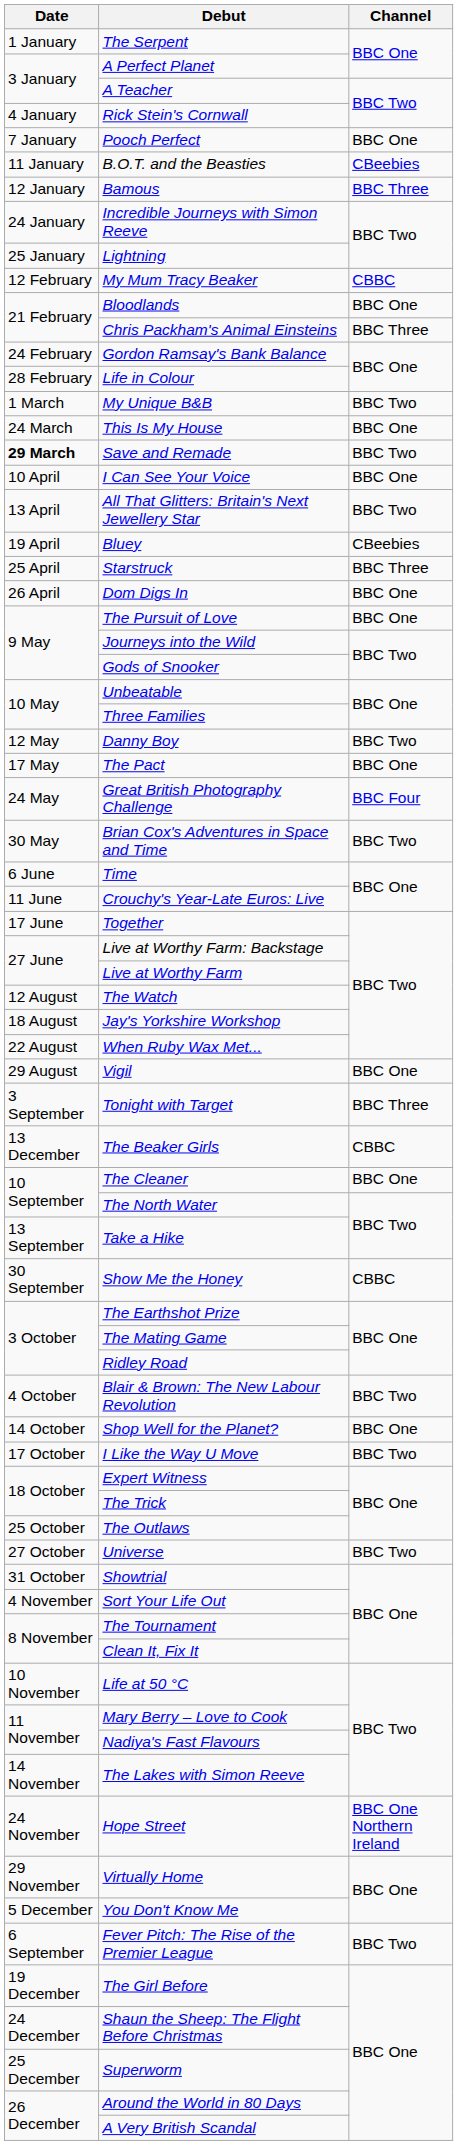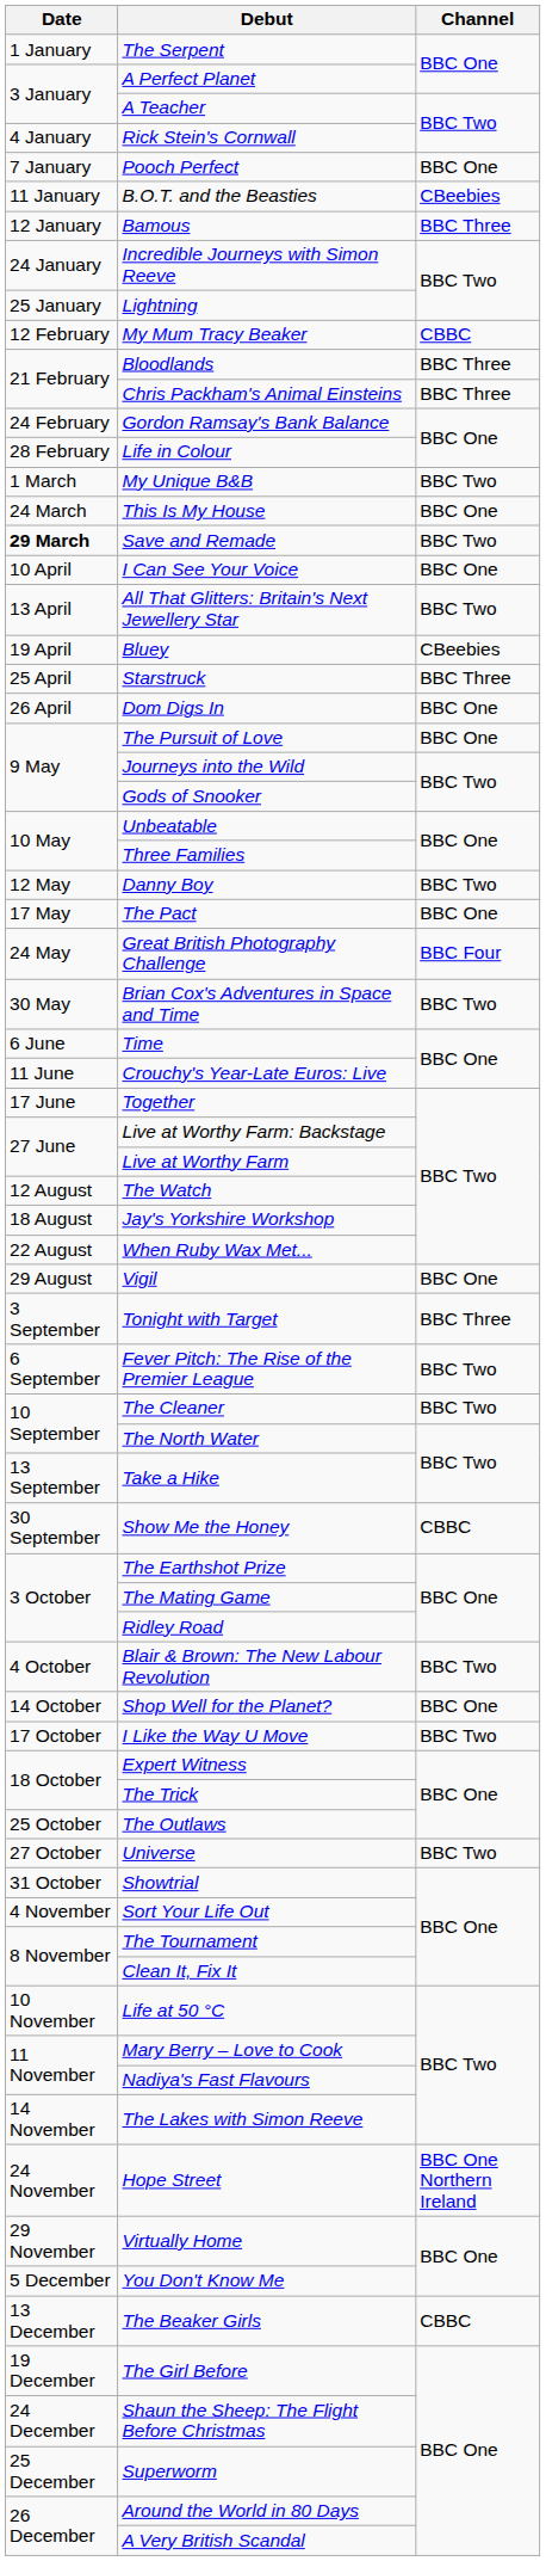Bloodlands | Channel: BBC One -> BBC Three
rows swapped: Fever Pitch: The Rise of the Premier League <-> The Beaker Girls
The Cleaner | Channel: BBC One -> BBC Two
